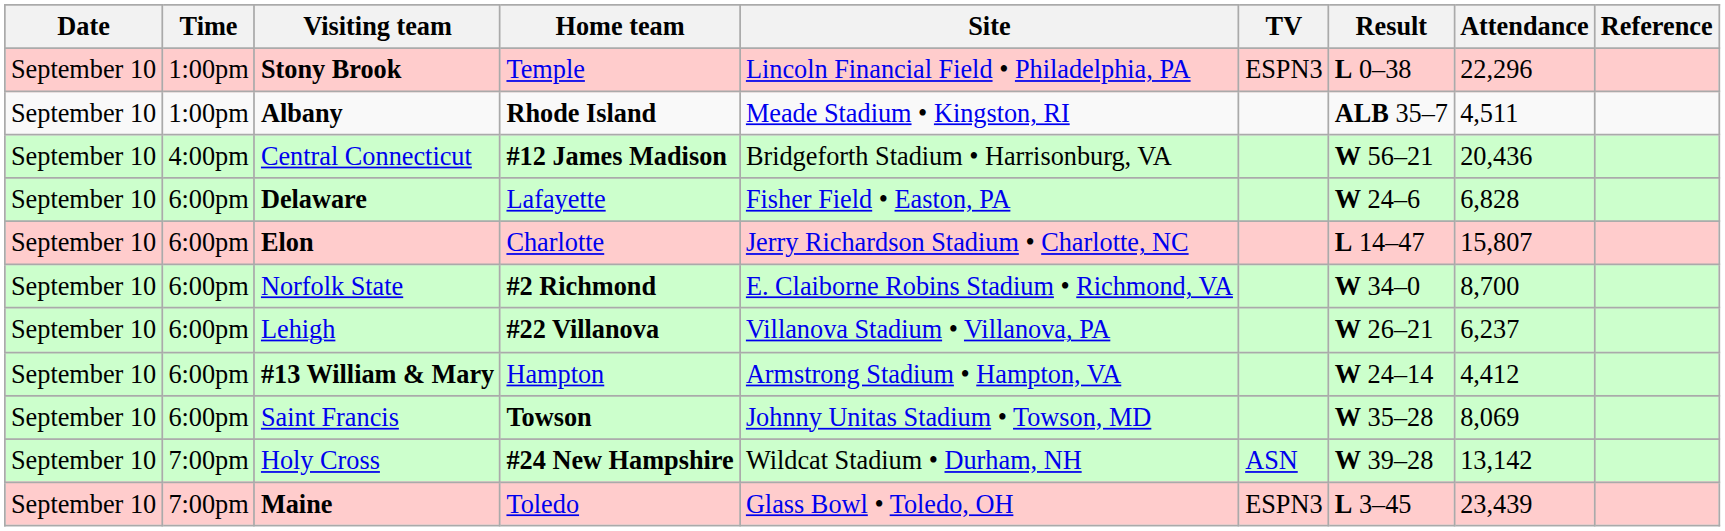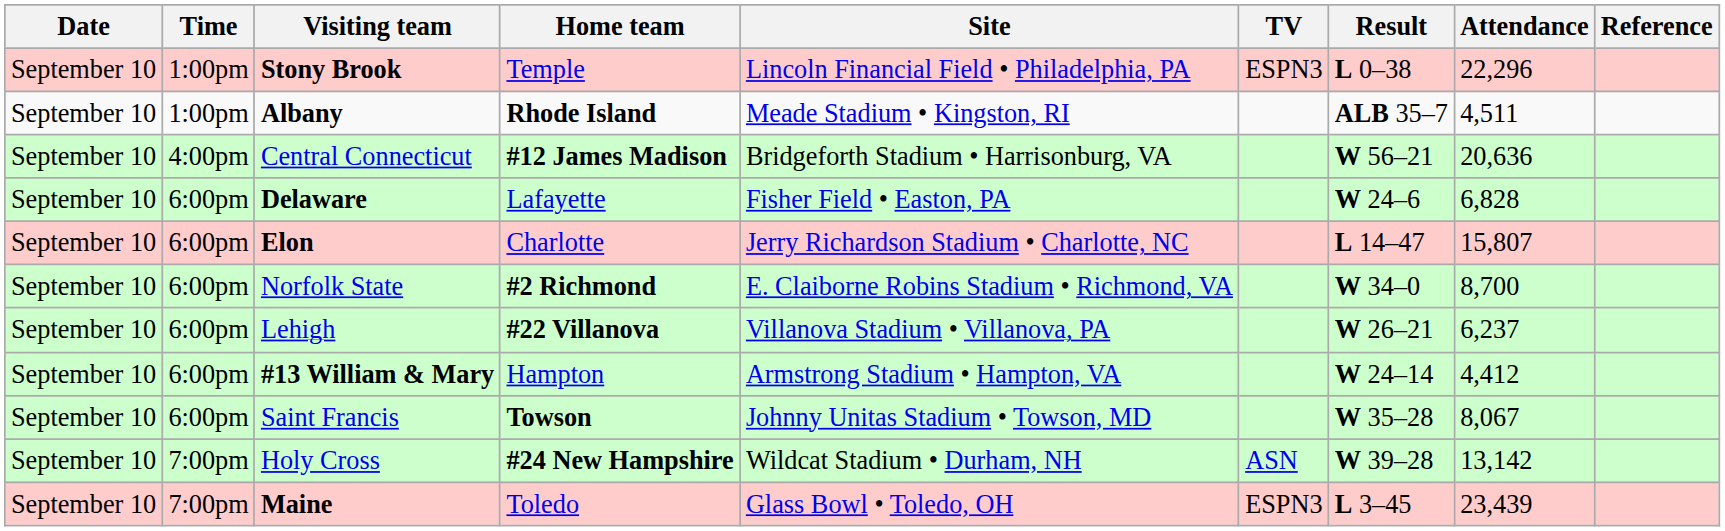Central Connecticut | Attendance: 20,436 -> 20,636
Saint Francis | Attendance: 8,069 -> 8,067
